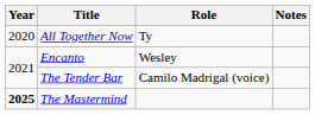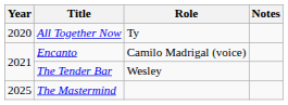Encanto | Role: Wesley -> Camilo Madrigal (voice)
The Tender Bar | Role: Camilo Madrigal (voice) -> Wesley
The Mastermind | Year: bold -> normal
